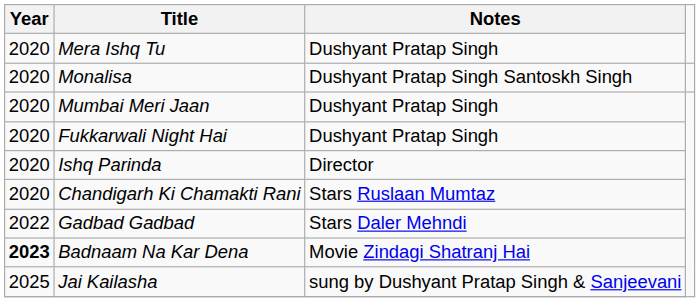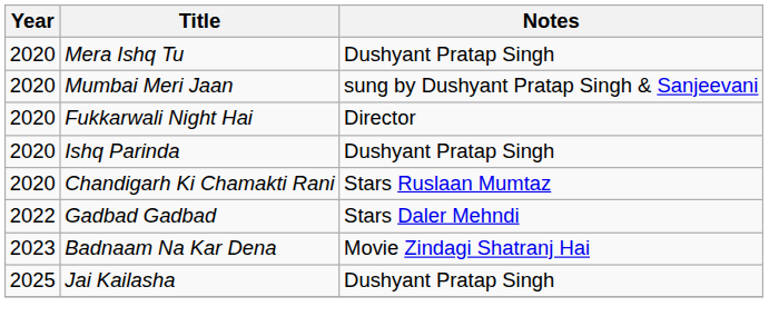- row: 2020 | Monalisa | Dushyant Pratap Singh Santoskh Singh
Mumbai Meri Jaan | Notes: Dushyant Pratap Singh -> sung by Dushyant Pratap Singh & Sanjeevani
Fukkarwali Night Hai | Notes: Dushyant Pratap Singh -> Director
Ishq Parinda | Notes: Director -> Dushyant Pratap Singh
Badnaam Na Kar Dena | Year: bold -> normal
Jai Kailasha | Notes: sung by Dushyant Pratap Singh & Sanjeevani -> Dushyant Pratap Singh
